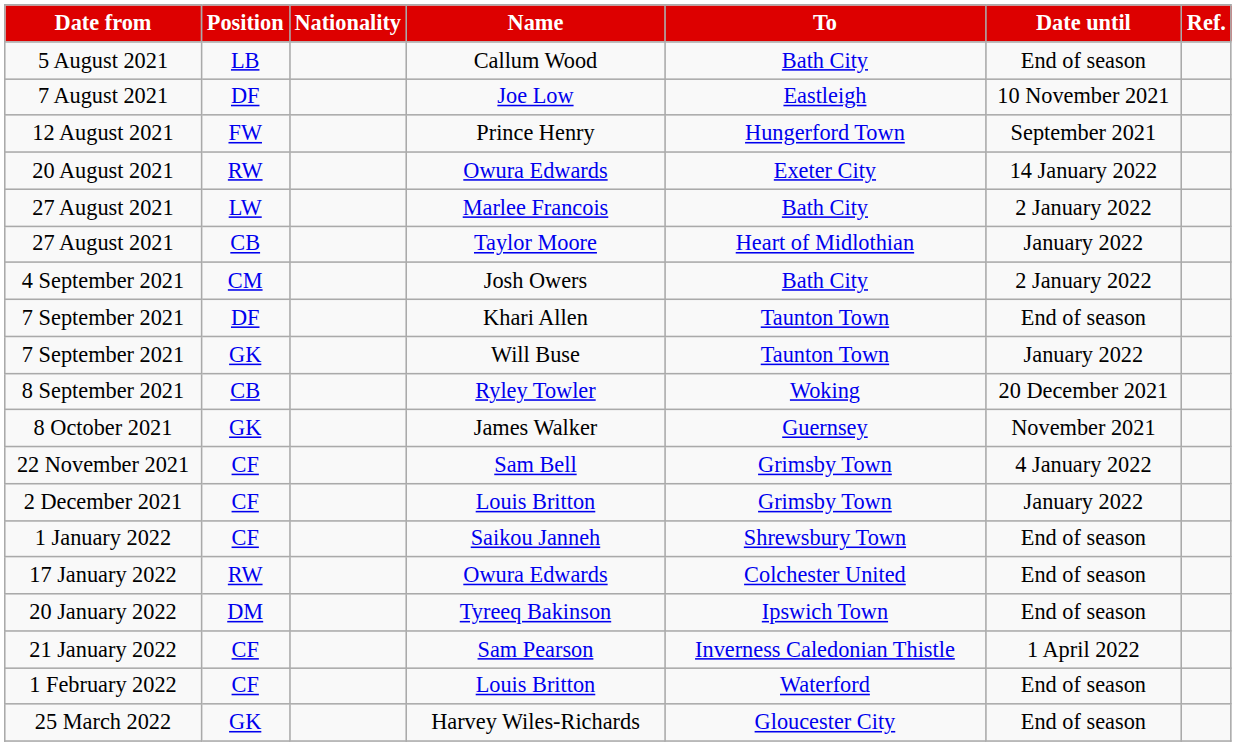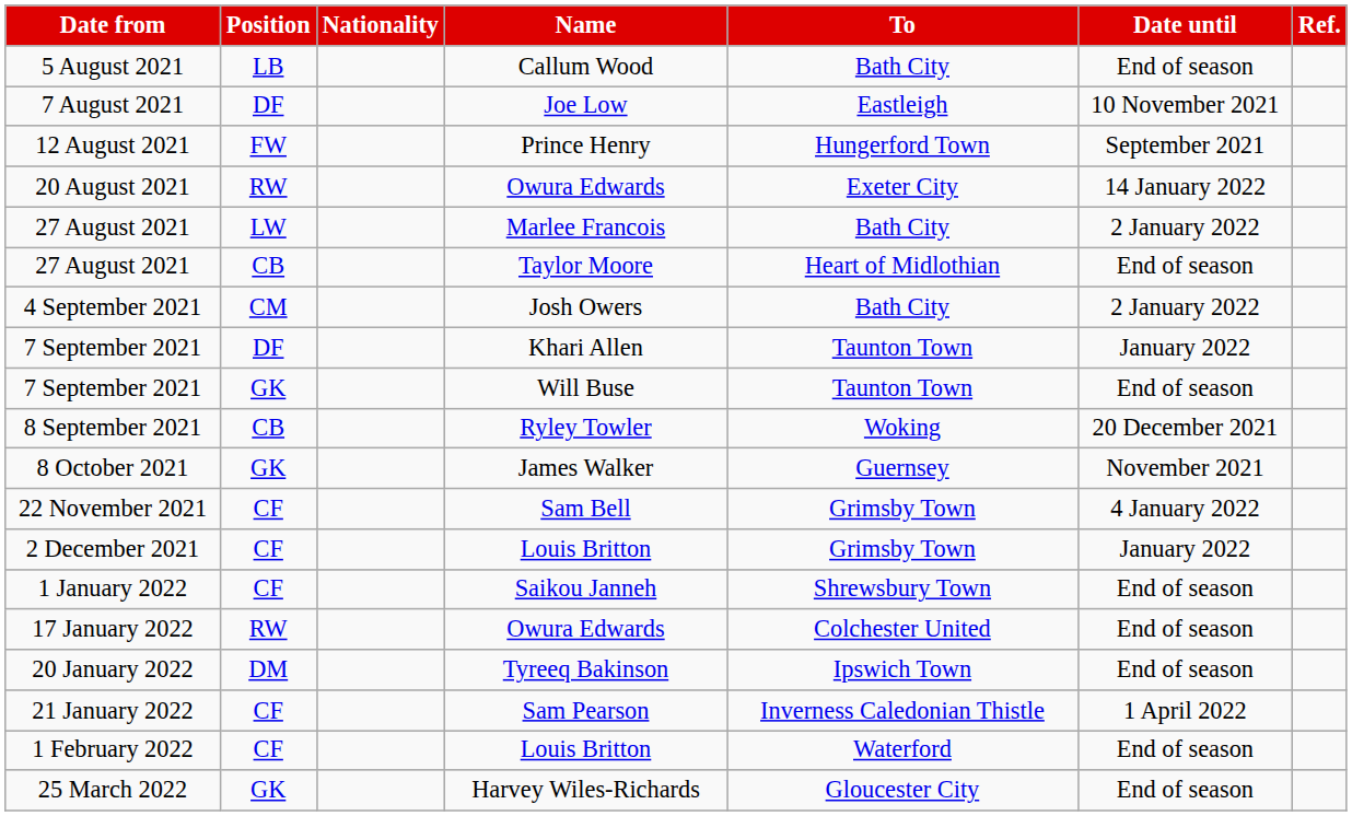27 August 2021 / Taylor Moore | Date until: January 2022 -> End of season
7 September 2021 / Khari Allen | Date until: End of season -> January 2022
7 September 2021 / Will Buse | Date until: January 2022 -> End of season
